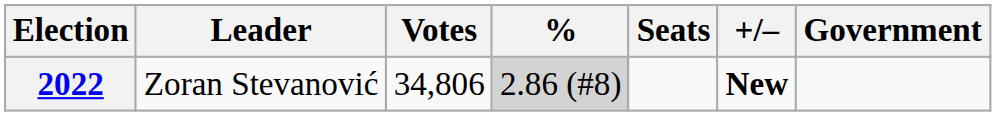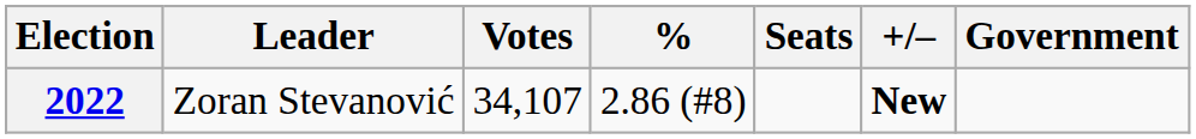2022 | Votes: 34,806 -> 34,107
2022 | %: lightgrey background -> no background
